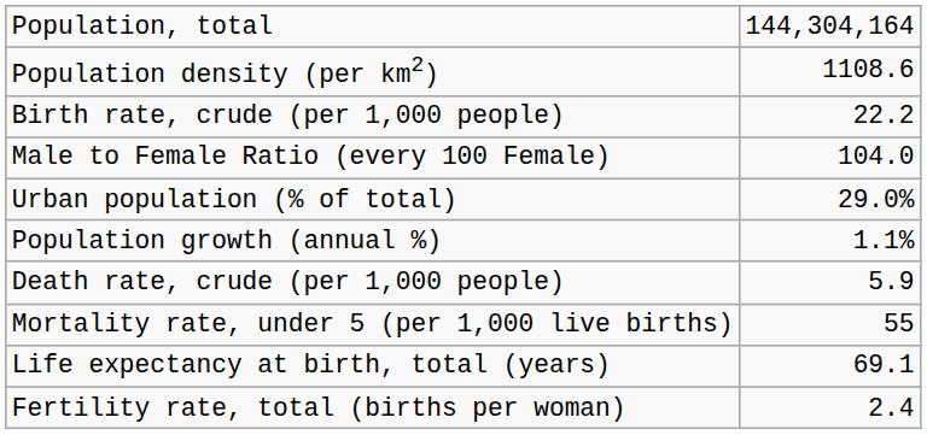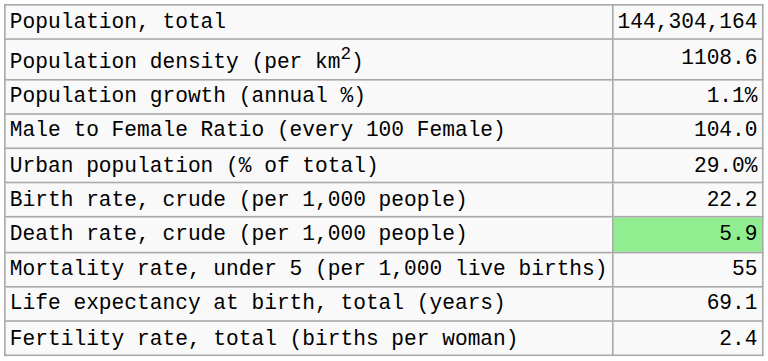rows swapped: Population growth (annual %) <-> Birth rate, crude (per 1,000 people)
Death rate, crude (per 1,000 people) | column 2: no background -> lightgreen background
